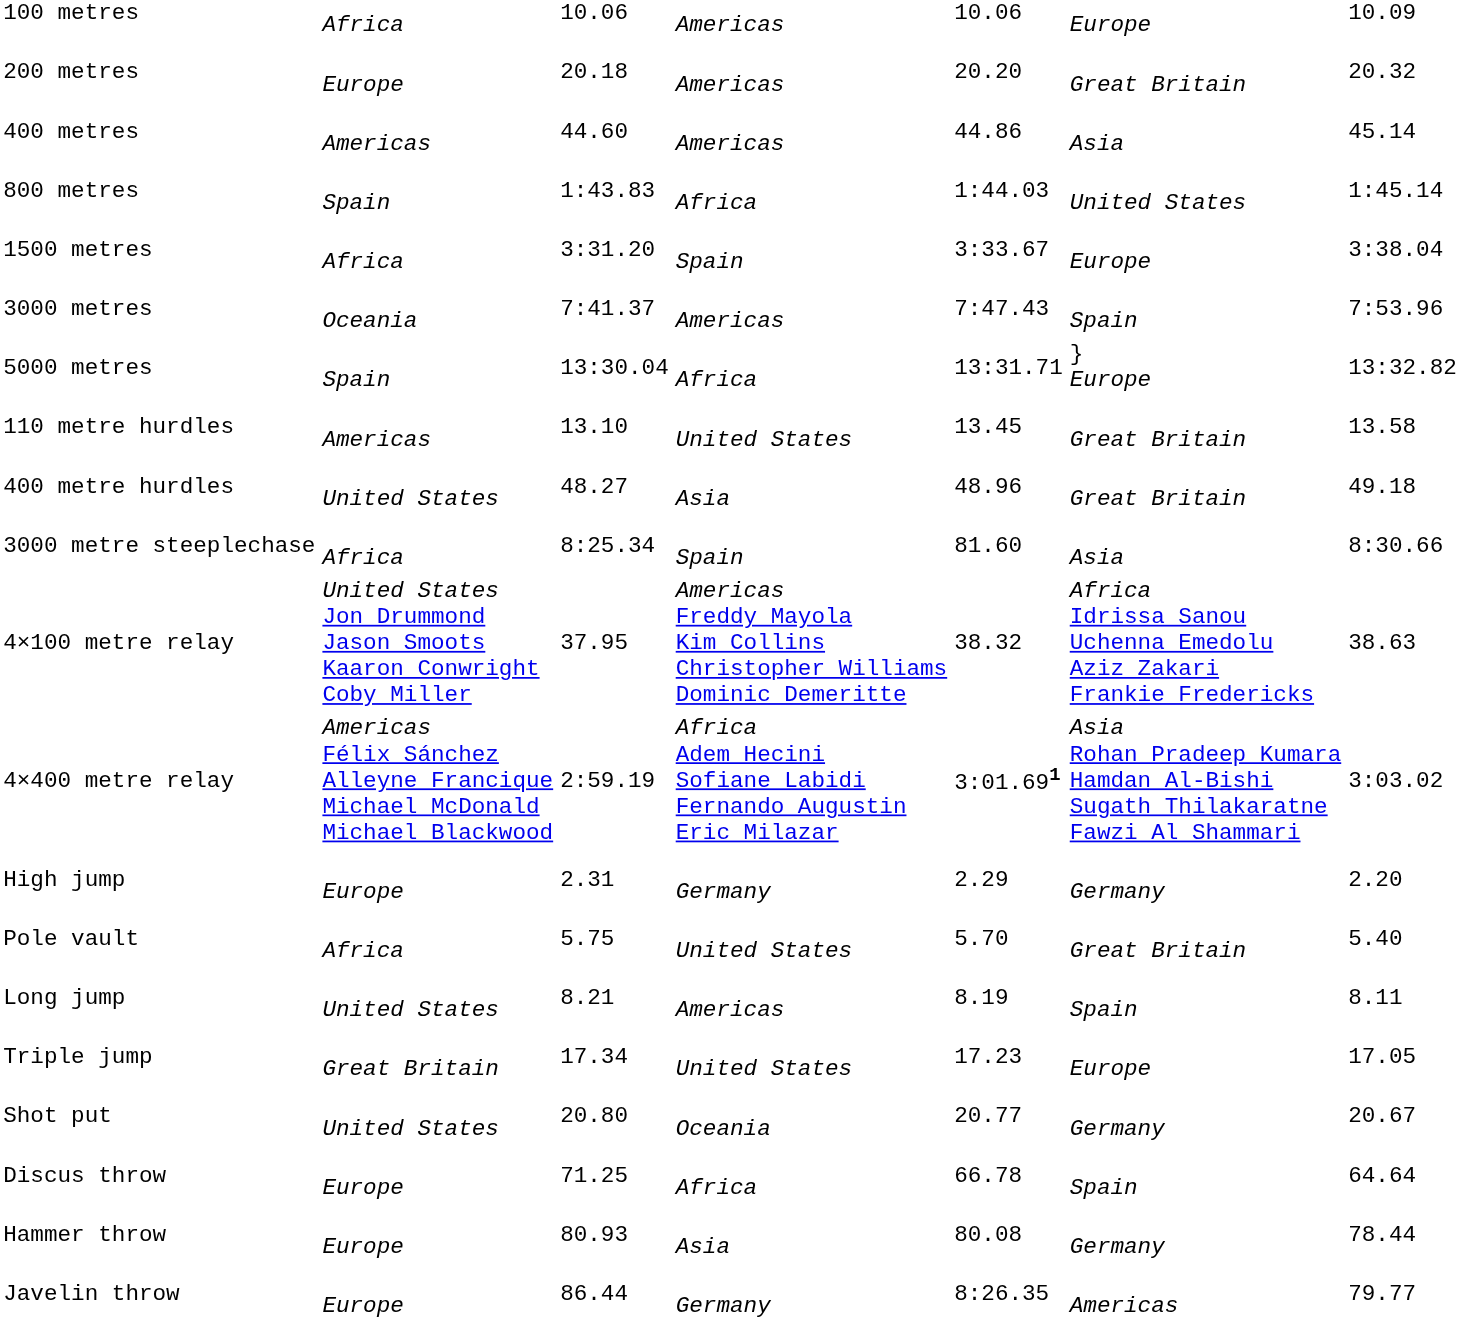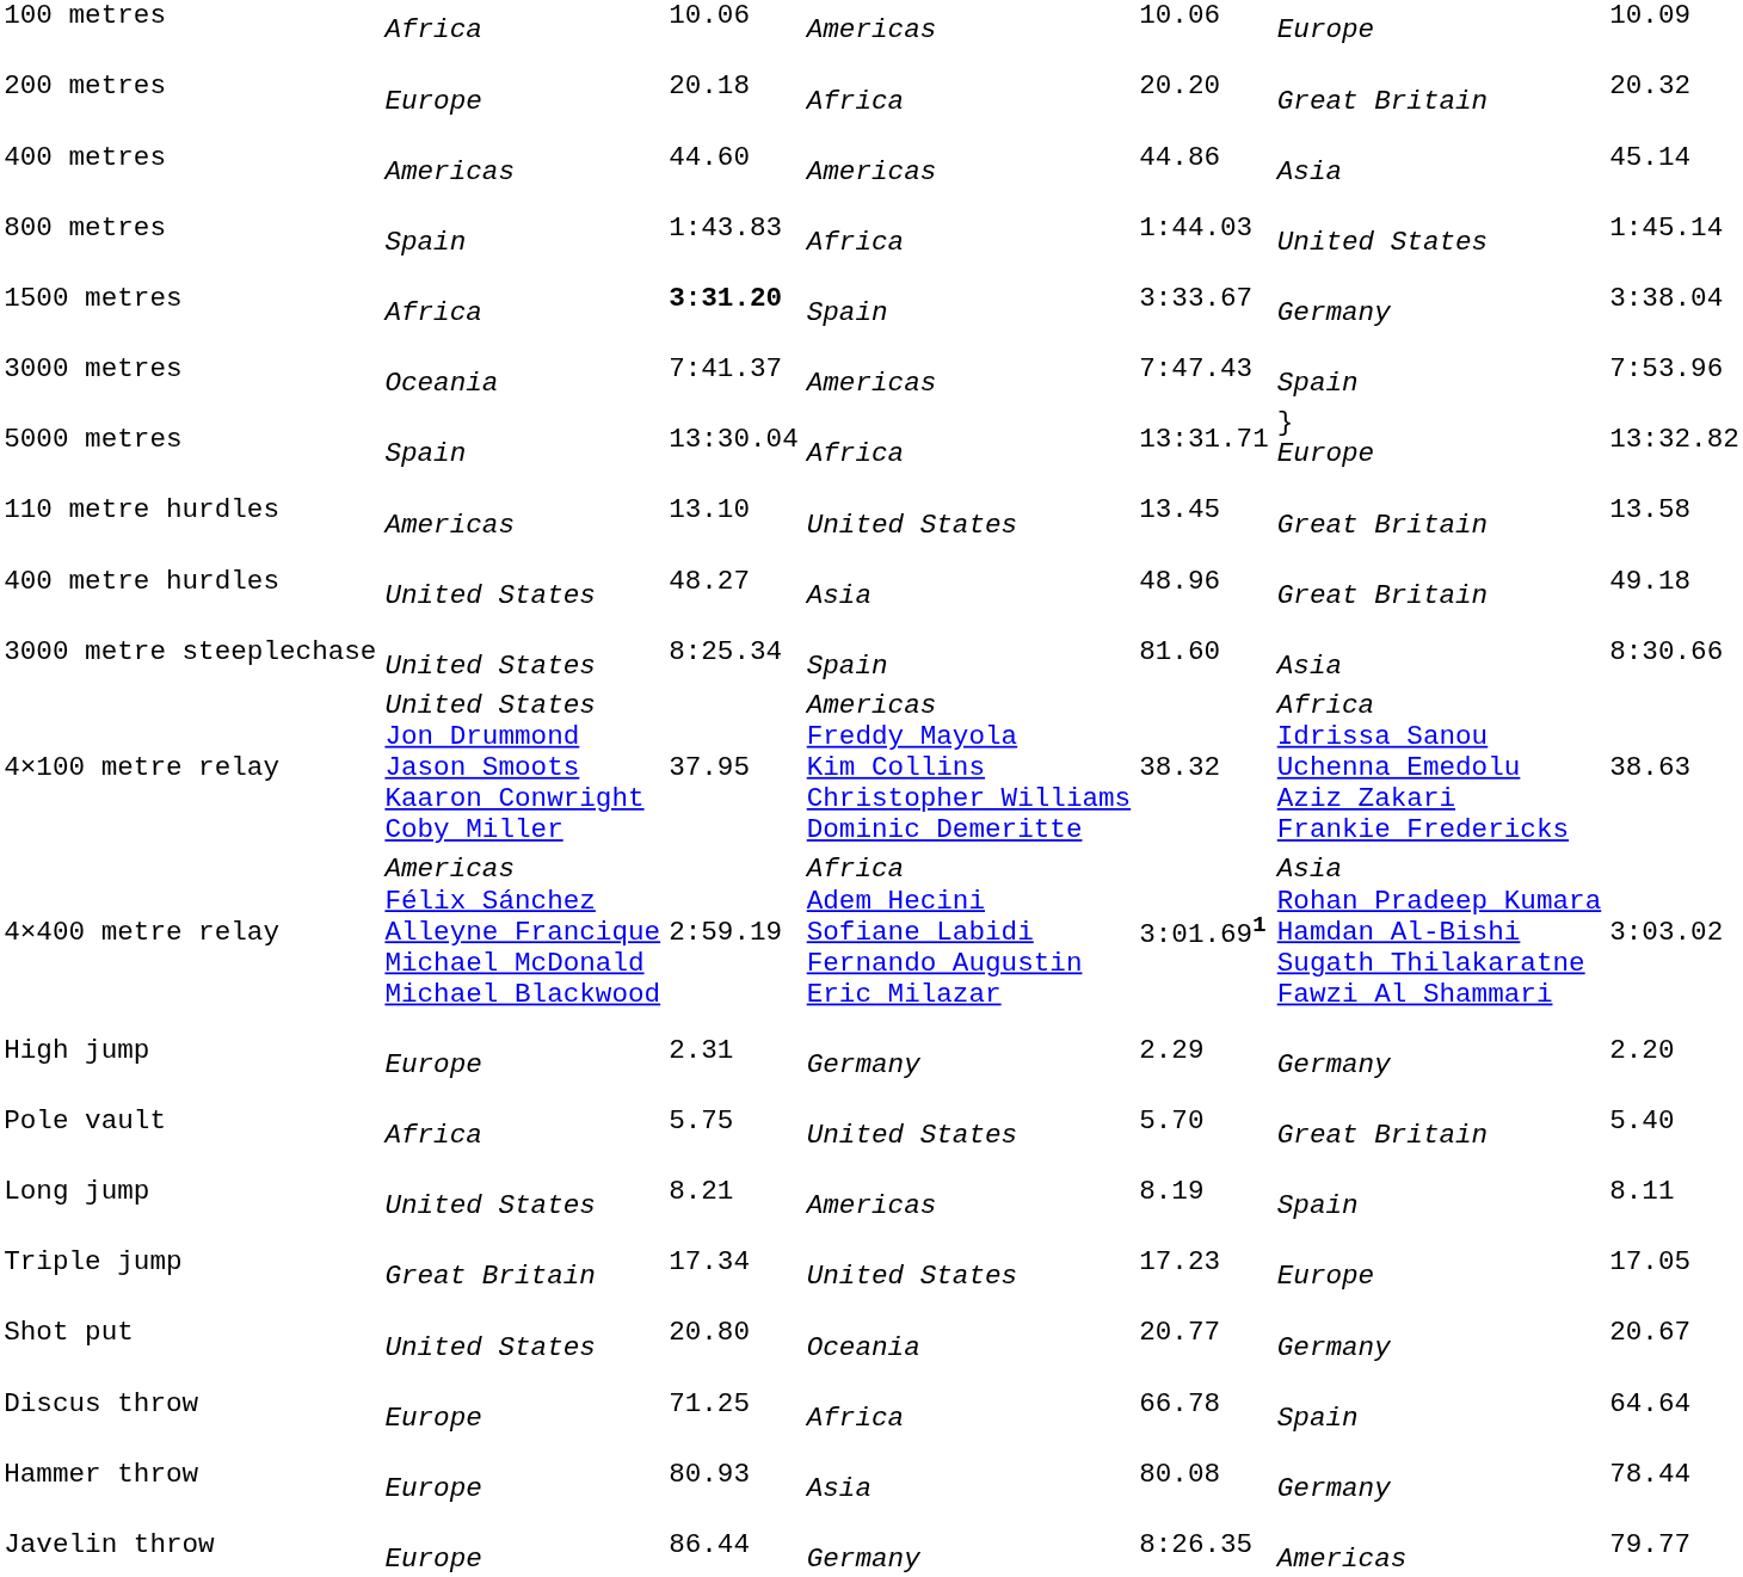200 metres | column 4: Americas -> Africa
1500 metres | column 3: normal -> bold
1500 metres | column 6: Europe -> Germany
3000 metre steeplechase | column 2: Africa -> United States
